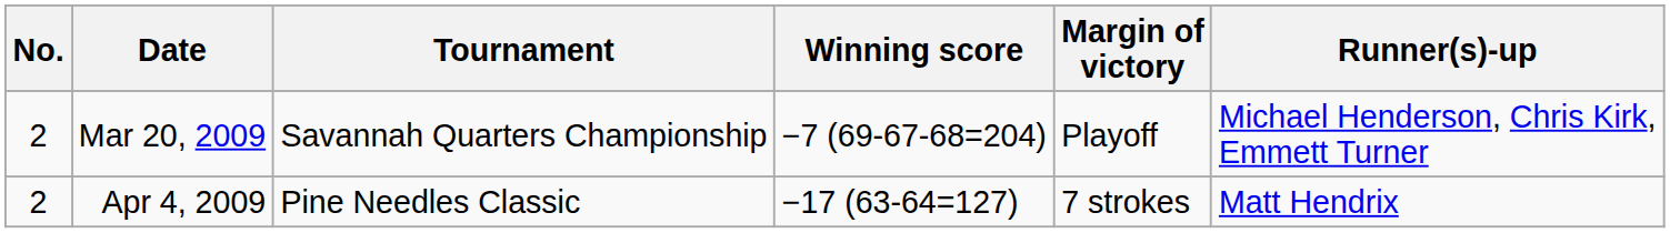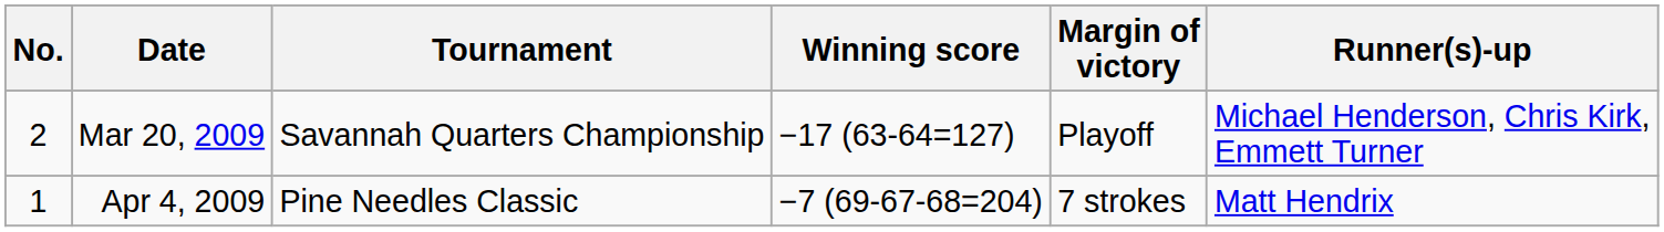Mar 20, 2009 | Winning score: −7 (69-67-68=204) -> −17 (63-64=127)
Apr 4, 2009 | No.: 2 -> 1
Apr 4, 2009 | Winning score: −17 (63-64=127) -> −7 (69-67-68=204)
